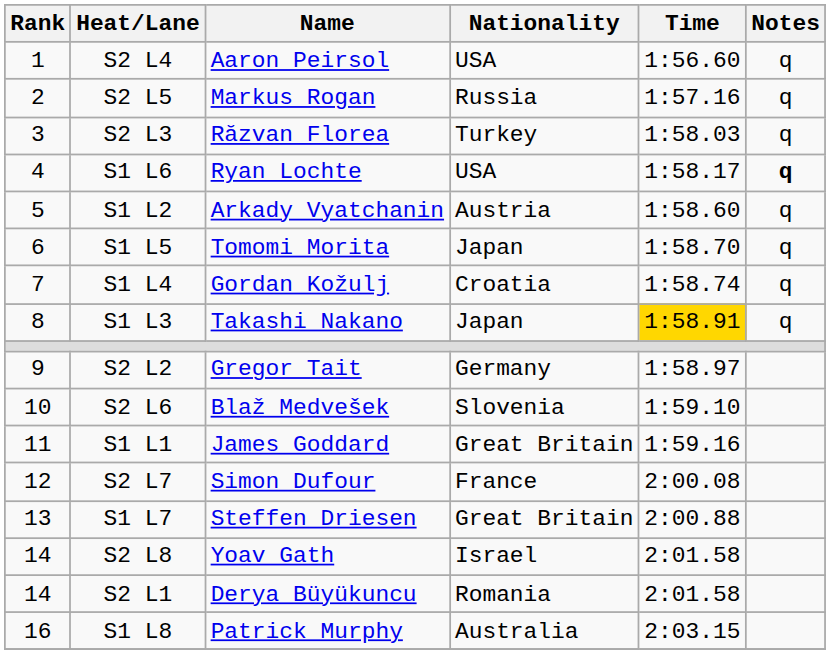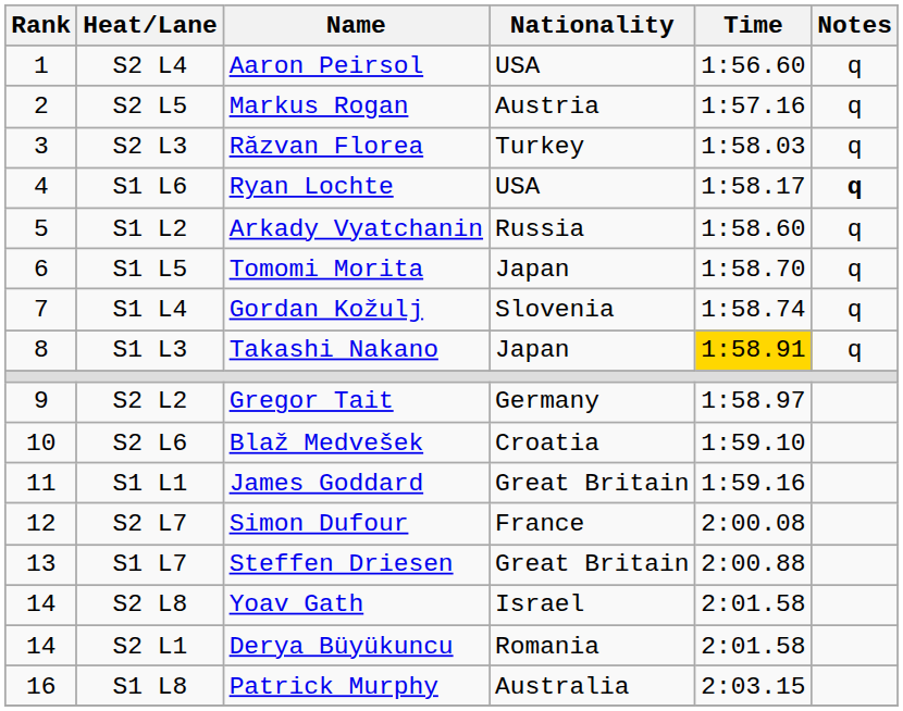S2 L5 | Nationality: Russia -> Austria
S1 L2 | Nationality: Austria -> Russia
S1 L4 | Nationality: Croatia -> Slovenia
S2 L6 | Nationality: Slovenia -> Croatia
